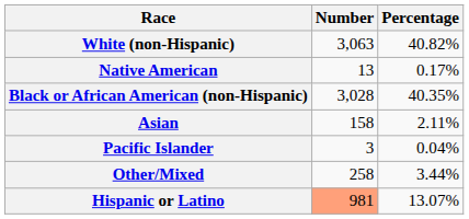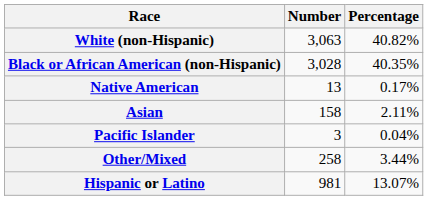rows swapped: Black or African American (non-Hispanic) <-> Native American
Hispanic or Latino | Number: lightsalmon background -> no background
